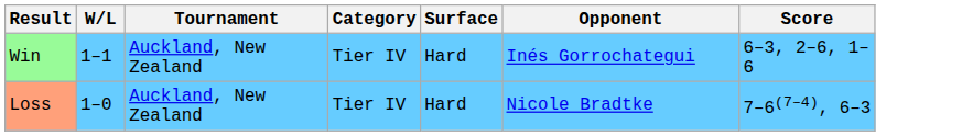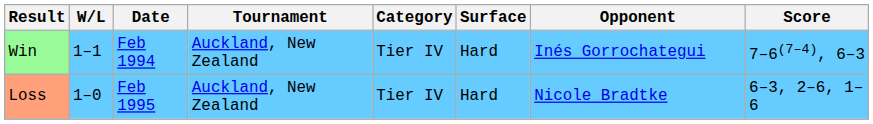+ column: Date | Feb 1994 | Feb 1995
Win | Score: 6–3, 2–6, 1–6 -> 7–6(7–4), 6–3
Loss | Score: 7–6(7–4), 6–3 -> 6–3, 2–6, 1–6
